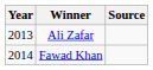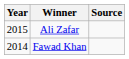Ali Zafar | Year: 2013 -> 2015
